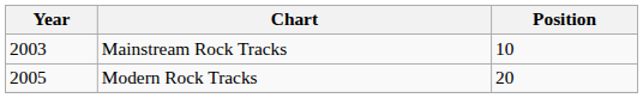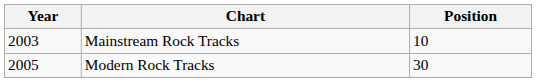Modern Rock Tracks | Position: 20 -> 30
